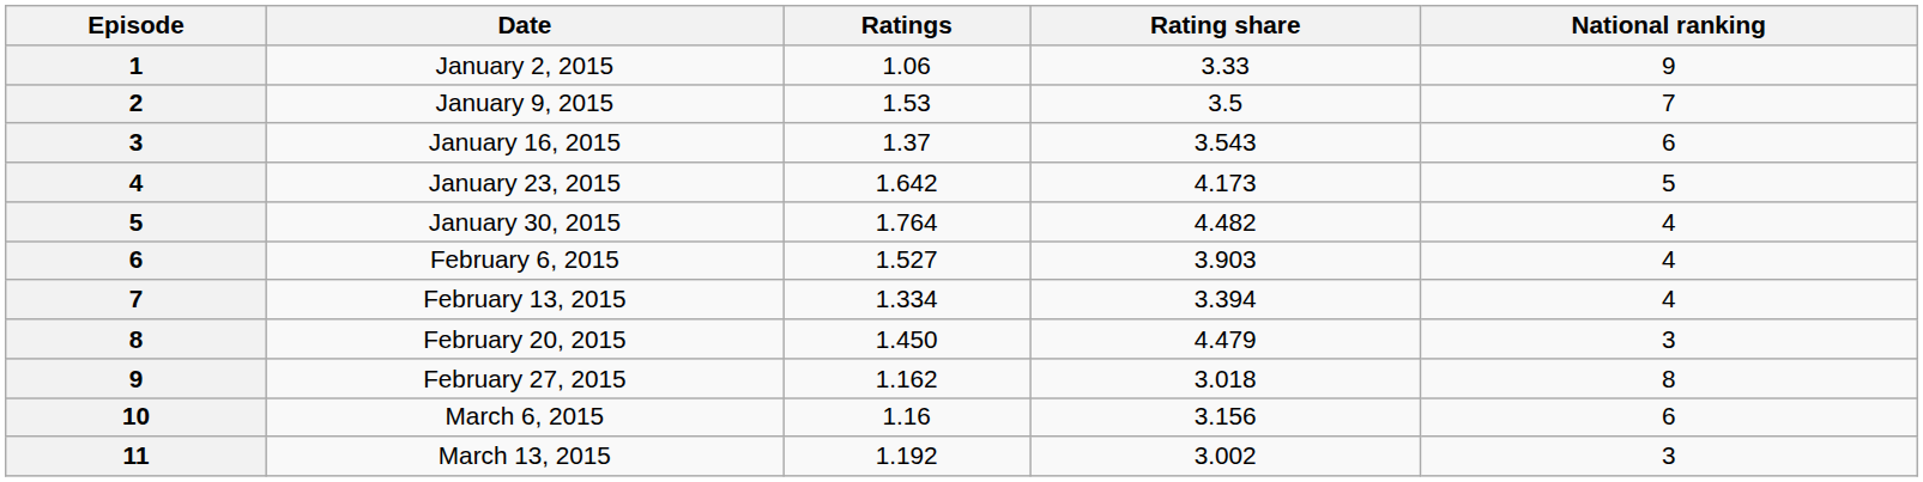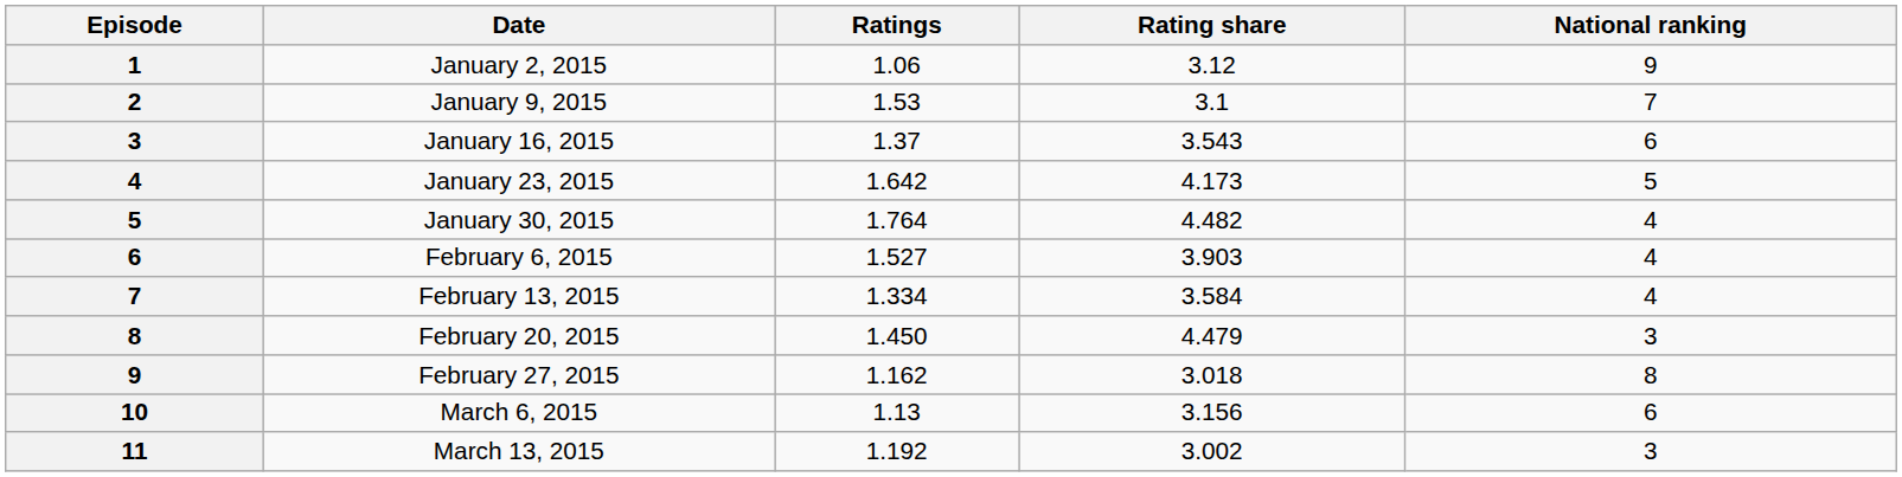January 2, 2015 | Rating share: 3.33 -> 3.12
January 9, 2015 | Rating share: 3.5 -> 3.1
February 13, 2015 | Rating share: 3.394 -> 3.584
March 6, 2015 | Ratings: 1.16 -> 1.13
